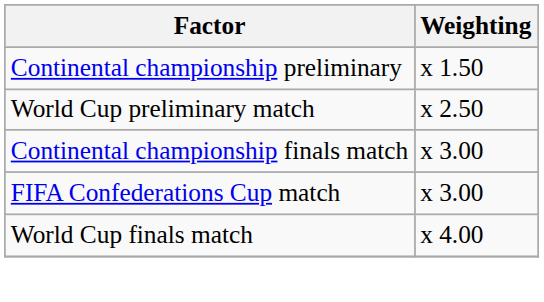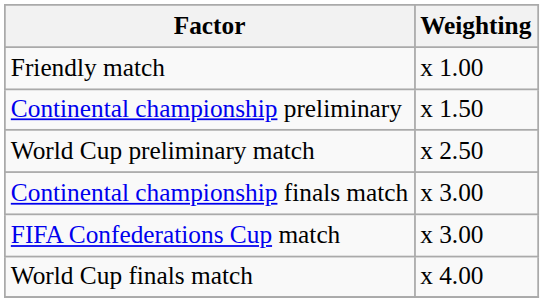+ row: Friendly match | x 1.00
